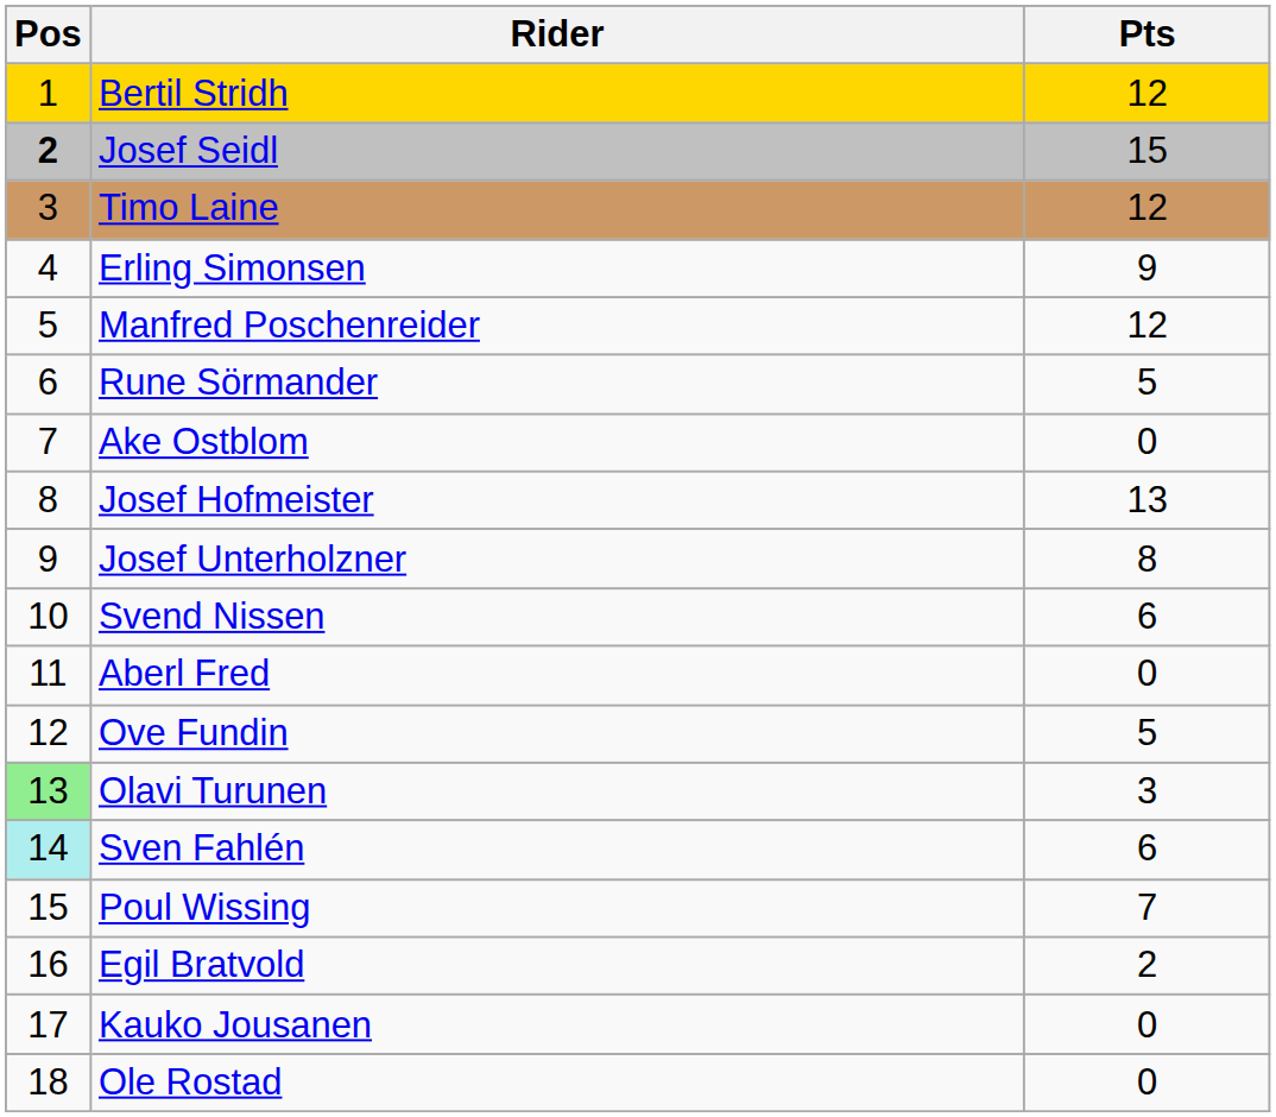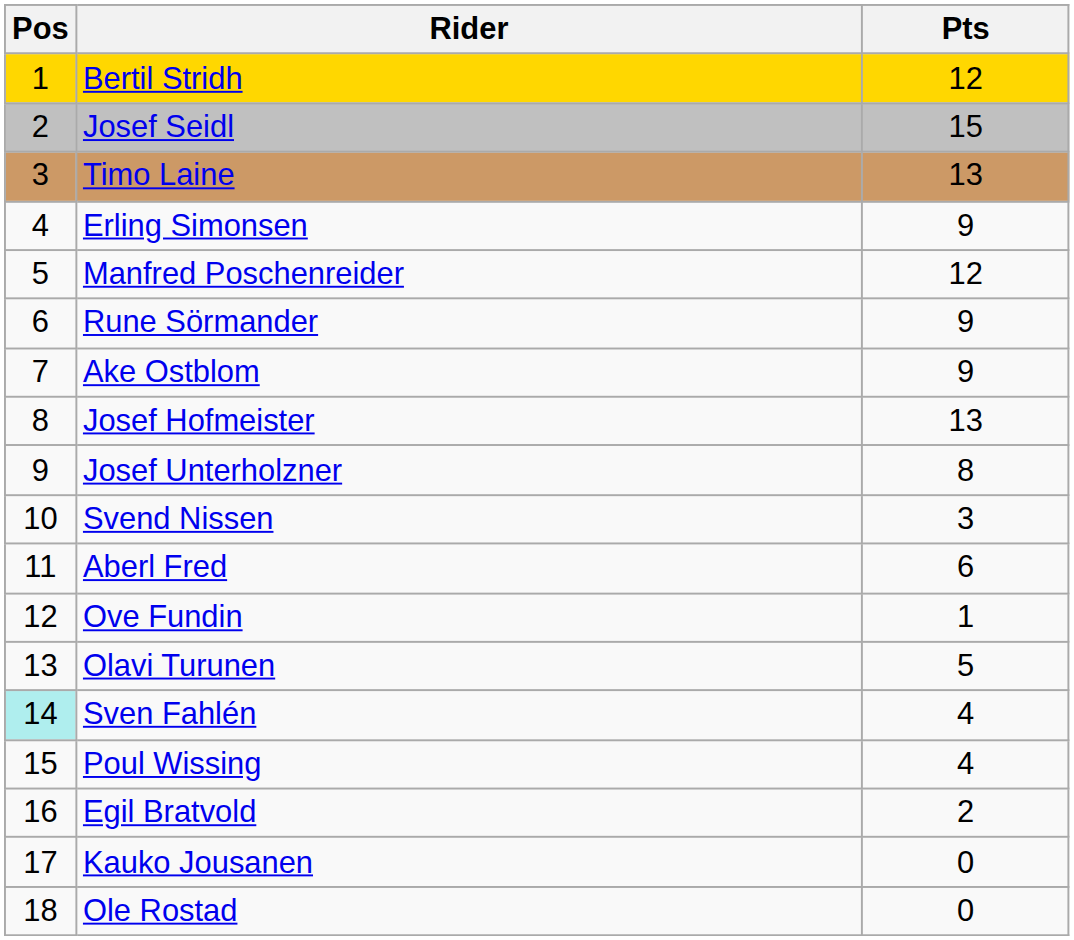Josef Seidl | Pos: bold -> normal
Timo Laine | Pts: 12 -> 13
Rune Sörmander | Pts: 5 -> 9
Ake Ostblom | Pts: 0 -> 9
Svend Nissen | Pts: 6 -> 3
Aberl Fred | Pts: 0 -> 6
Ove Fundin | Pts: 5 -> 1
Olavi Turunen | Pos: lightgreen background -> no background
Olavi Turunen | Pts: 3 -> 5
Sven Fahlén | Pts: 6 -> 4
Poul Wissing | Pts: 7 -> 4
